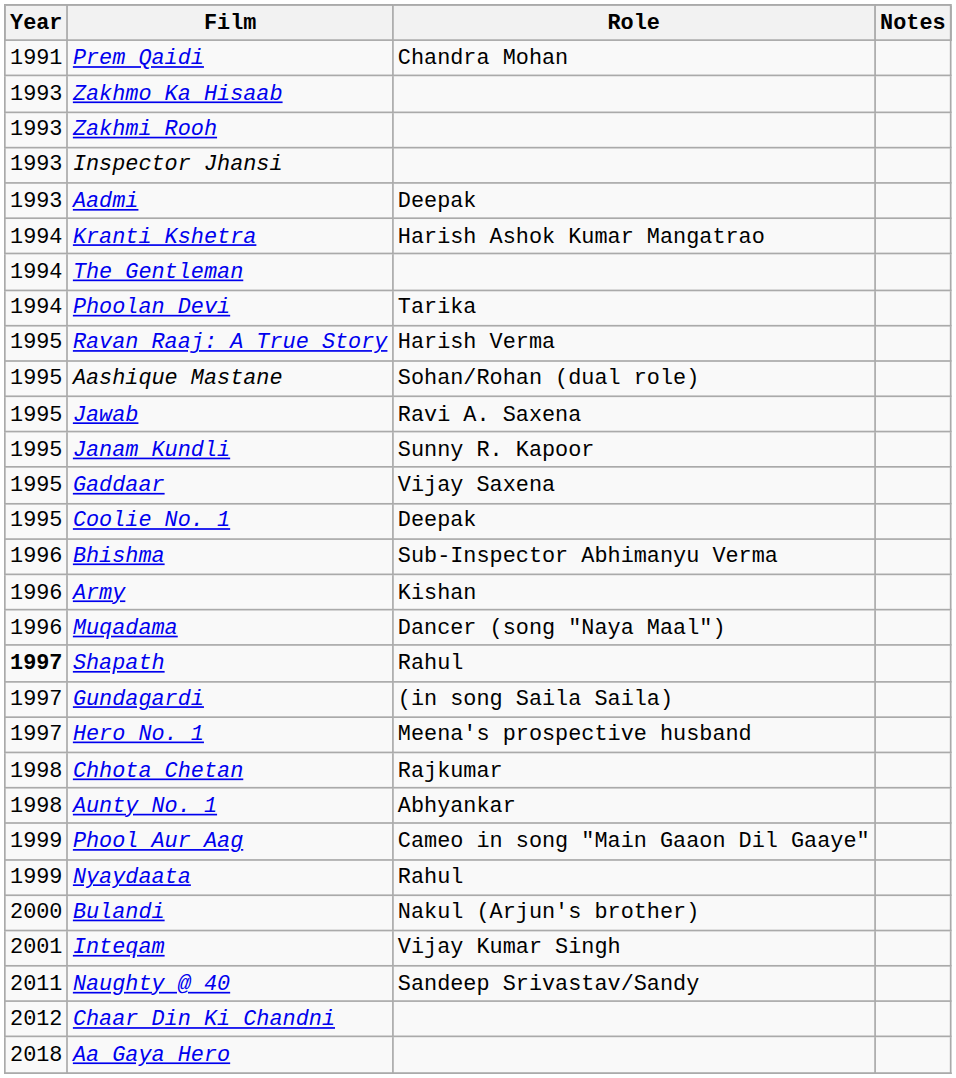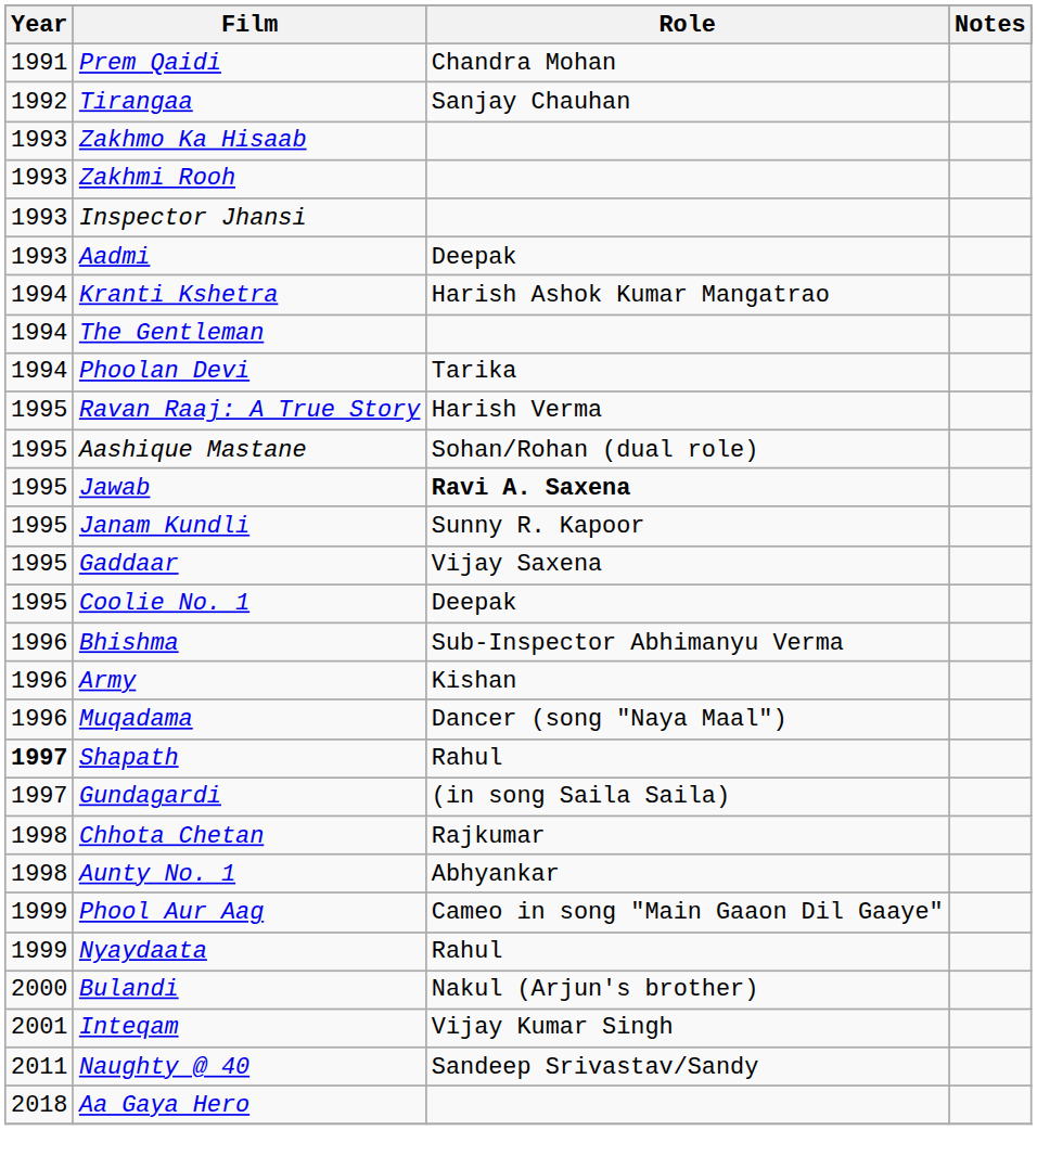+ row: 1992 | Tirangaa | Sanjay Chauhan
Jawab | Role: normal -> bold
- row: 1997 | Hero No. 1 | Meena's prospective husband
- row: 2012 | Chaar Din Ki Chandni
